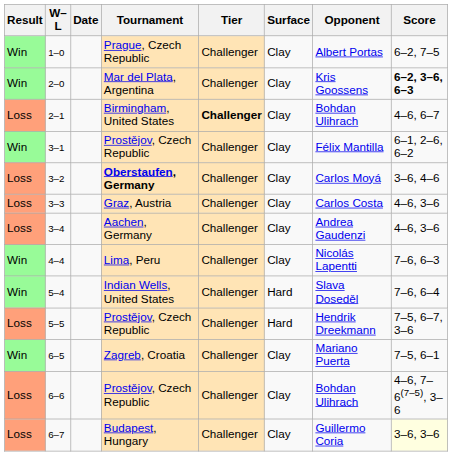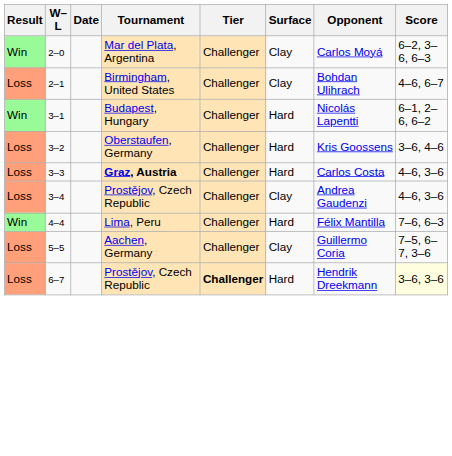- row: Win | 1–0 | Prague, Czech Republic | Challenger | Clay | Albert Portas | 6–2, 7–5
2–0 | Opponent: Kris Goossens -> Carlos Moyá
2–0 | Score: bold -> normal
2–1 | Tier: bold -> normal
3–1 | Tournament: Prostějov, Czech Republic -> Budapest, Hungary
3–1 | Surface: Clay -> Hard
3–1 | Opponent: Félix Mantilla -> Nicolás Lapentti
3–2 | Tournament: bold -> normal
3–2 | Surface: Clay -> Hard
3–2 | Opponent: Carlos Moyá -> Kris Goossens
3–3 | Tournament: normal -> bold
3–3 | Surface: Clay -> Hard
3–4 | Tournament: Aachen, Germany -> Prostějov, Czech Republic
4–4 | Surface: Clay -> Hard
4–4 | Opponent: Nicolás Lapentti -> Félix Mantilla
- row: Win | 5–4 | Indian Wells, United States | Challenger | Hard | Slava Doseděl | 7–6, 6–4
5–5 | Tournament: Prostějov, Czech Republic -> Aachen, Germany
5–5 | Surface: Hard -> Clay
5–5 | Opponent: Hendrik Dreekmann -> Guillermo Coria
- row: Win | 6–5 | Zagreb, Croatia | Challenger | Clay | Mariano Puerta | 7–5, 6–1
- row: Loss | 6–6 | Prostějov, Czech Republic | Challenger | Clay | Bohdan Ulihrach | 4–6, 7–6(7–5), 3–6
6–7 | Tournament: Budapest, Hungary -> Prostějov, Czech Republic
6–7 | Tier: normal -> bold
6–7 | Surface: Clay -> Hard
6–7 | Opponent: Guillermo Coria -> Hendrik Dreekmann
